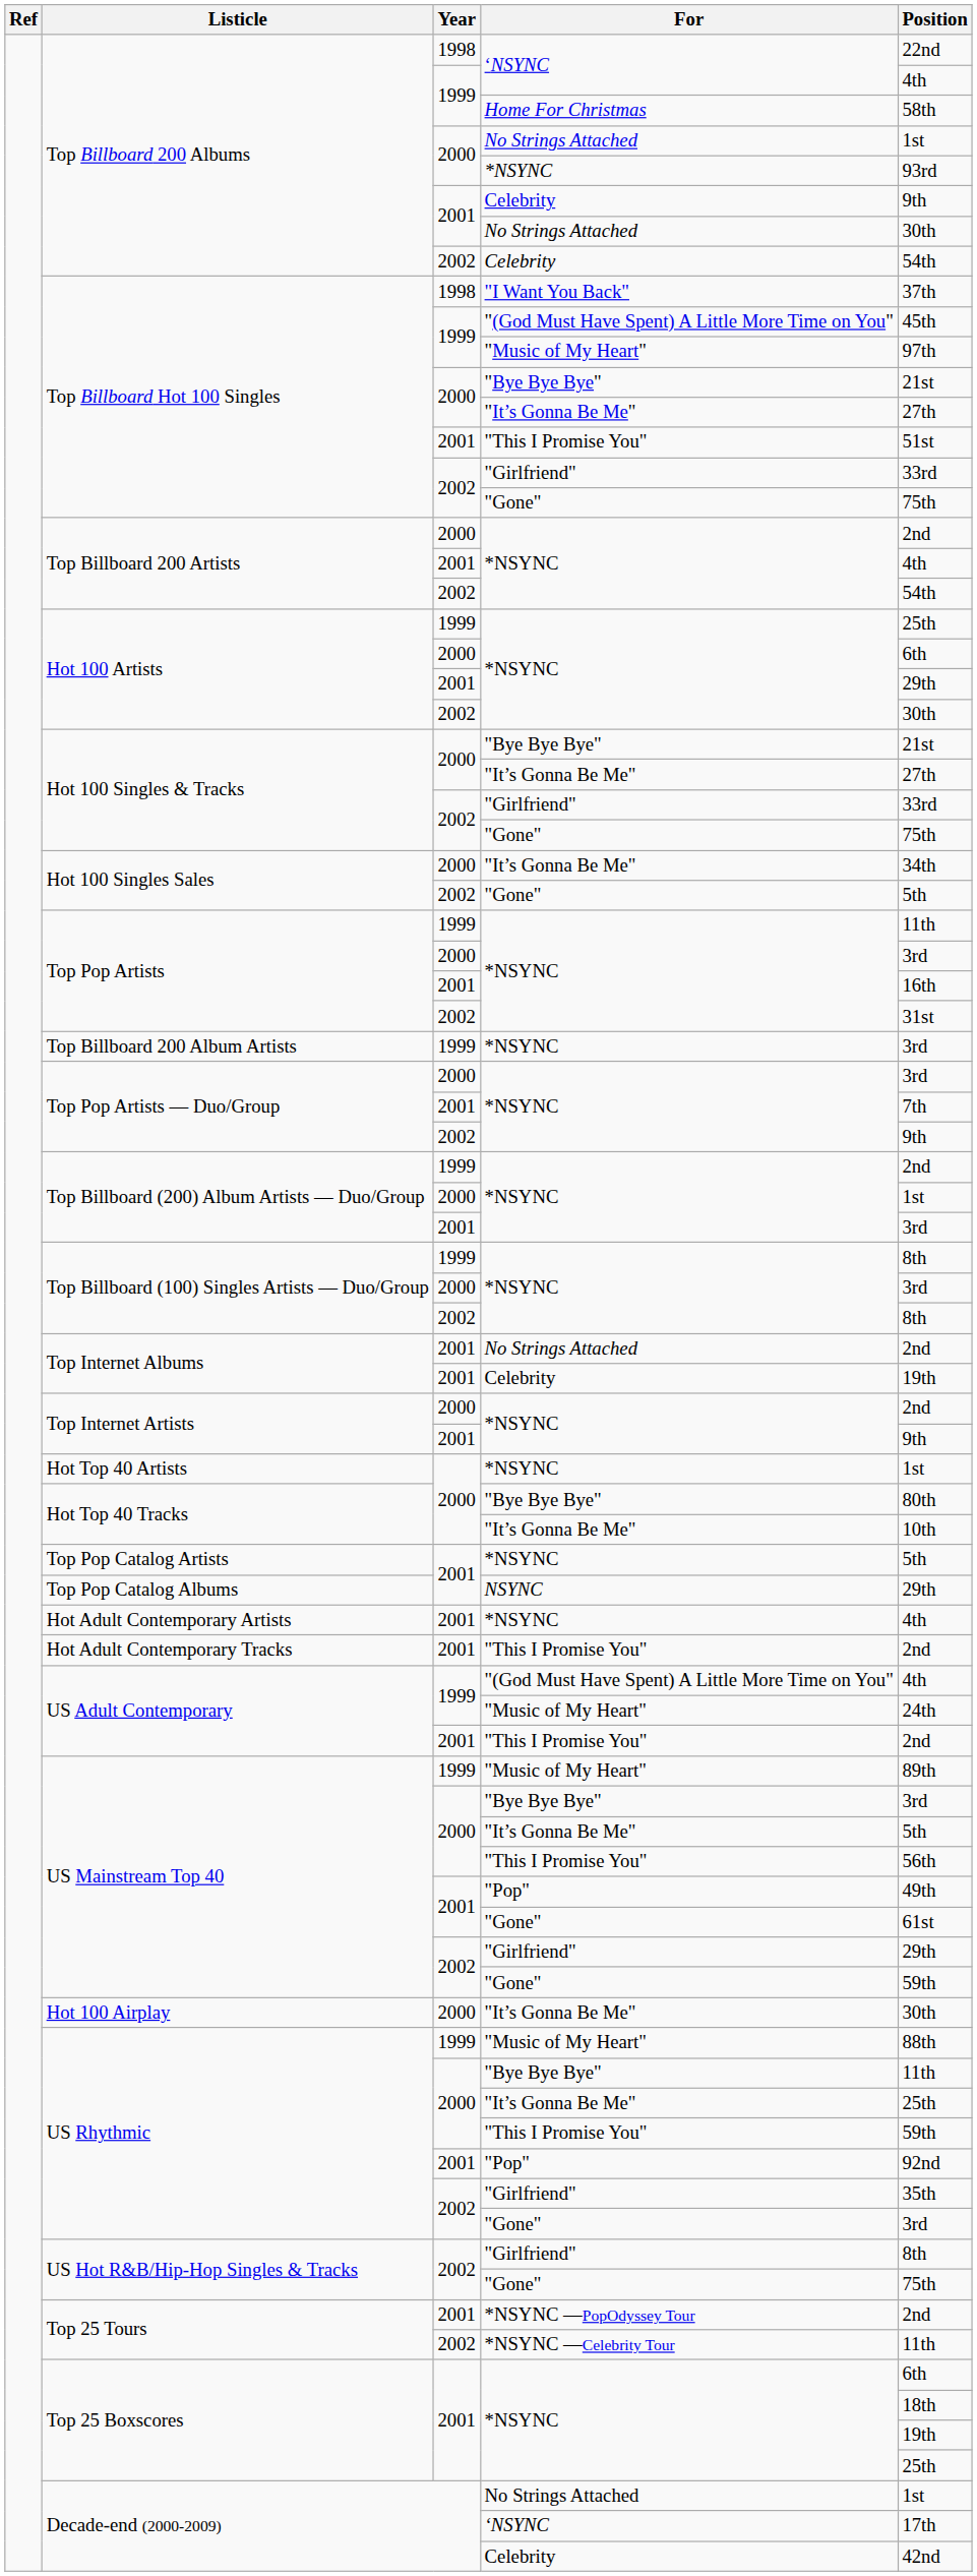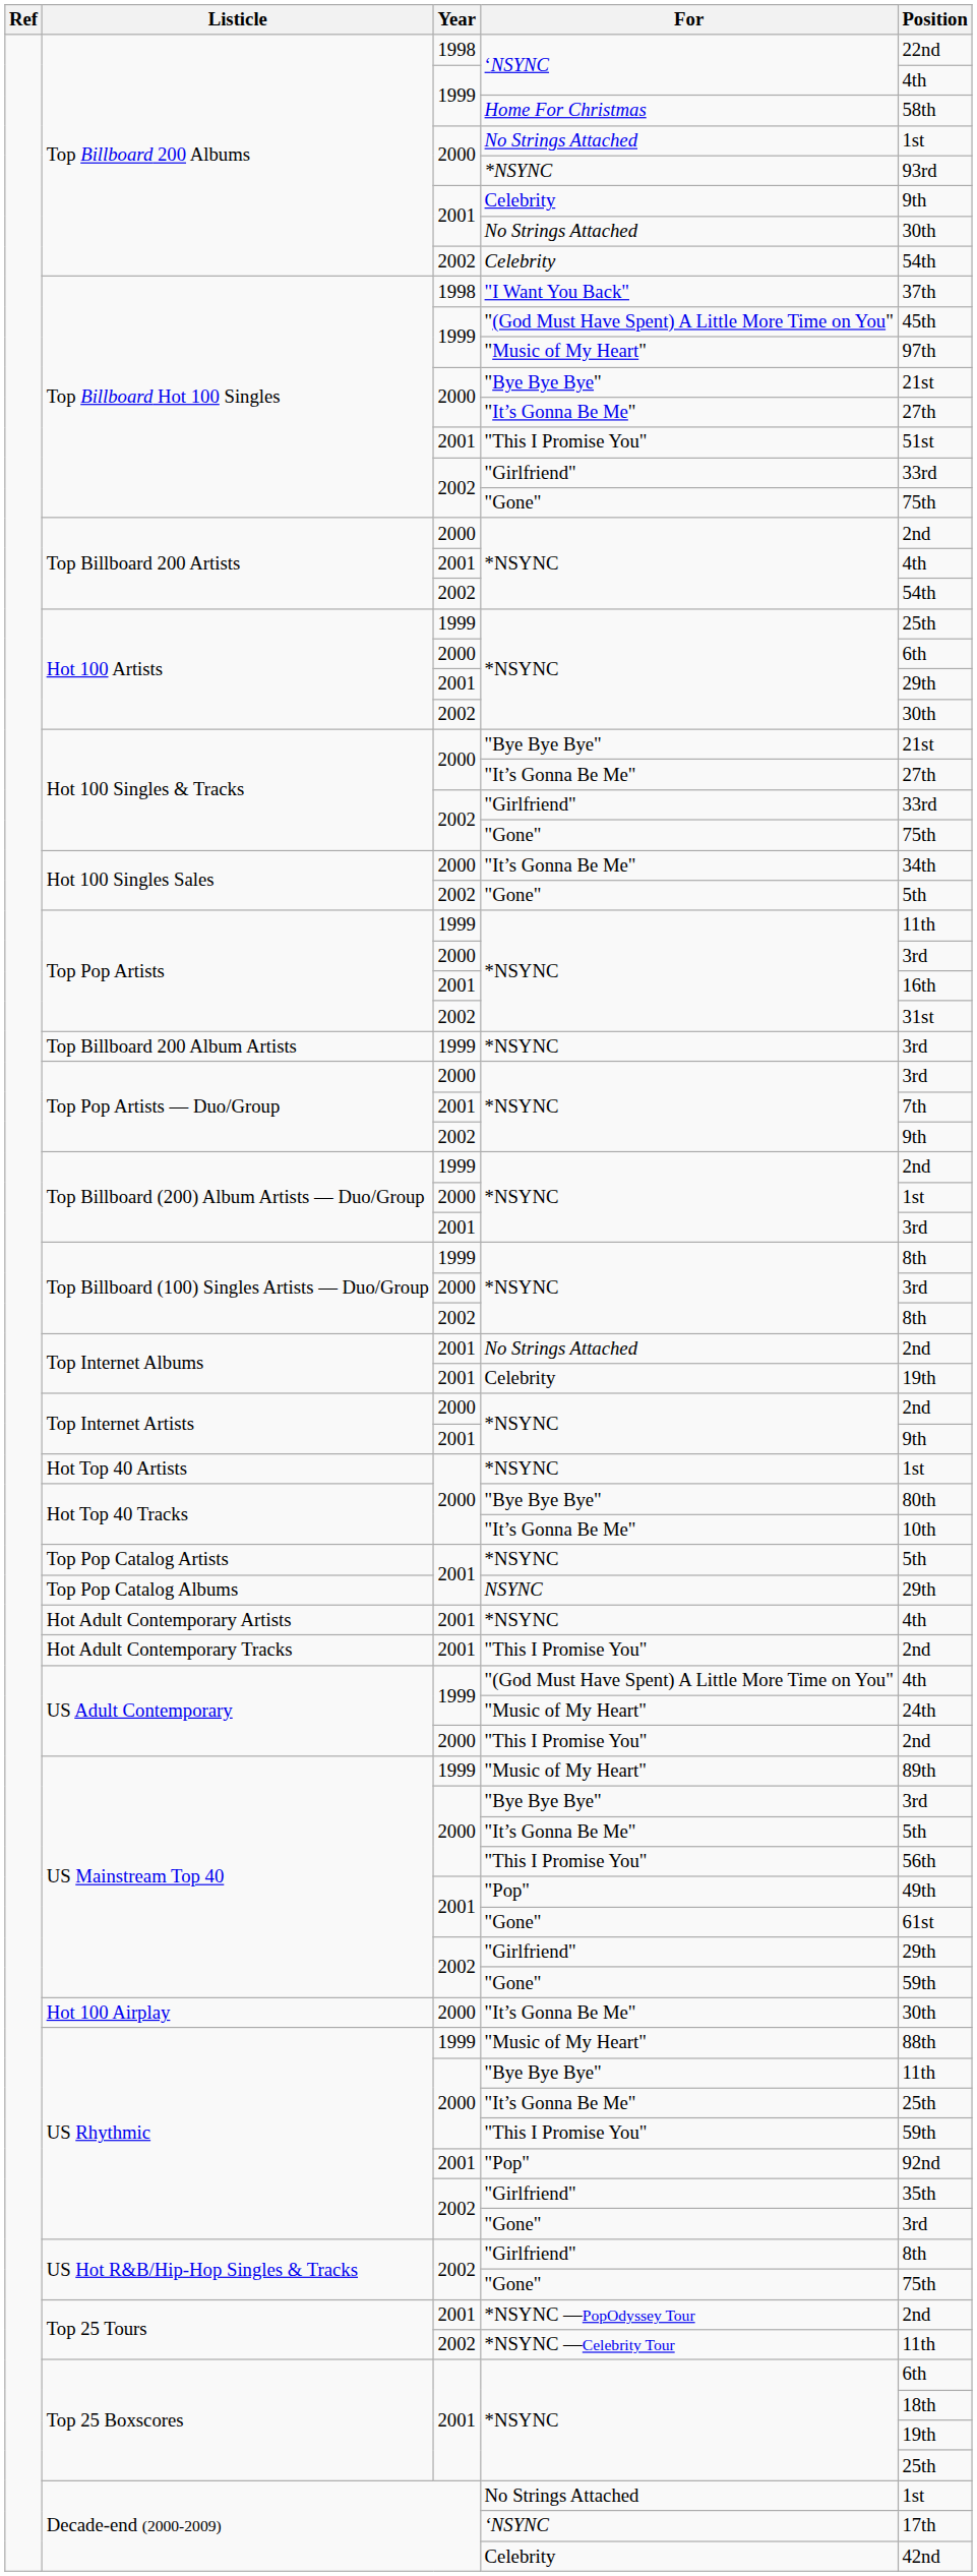US Adult Contemporary / "This I Promise You" | Year: 2001 -> 2000
